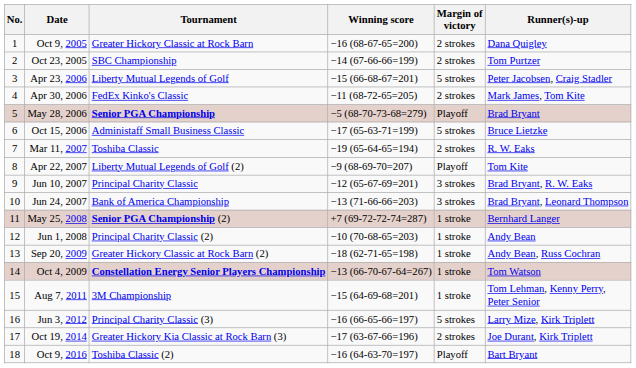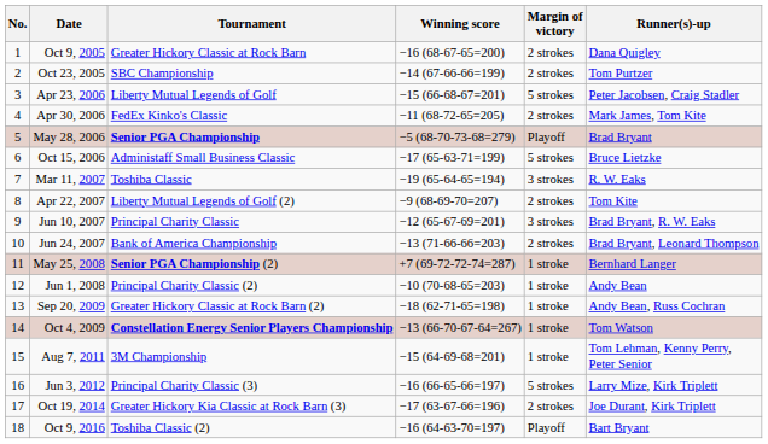Mar 11, 2007 | Margin of victory: 2 strokes -> 3 strokes
Apr 22, 2007 | Margin of victory: Playoff -> 2 strokes
Jun 24, 2007 | Margin of victory: 3 strokes -> 2 strokes
